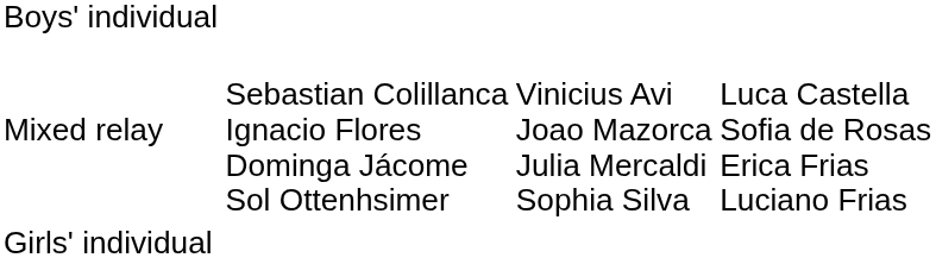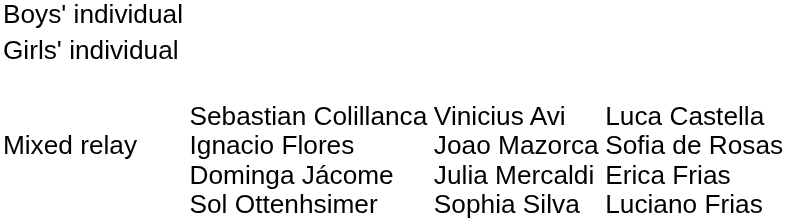rows swapped: Girls' individual <-> Mixed relay
